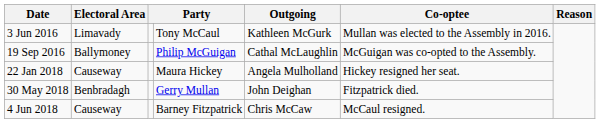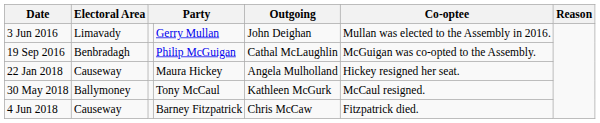3 Jun 2016 | column 4: Tony McCaul -> Gerry Mullan
3 Jun 2016 | Outgoing: Kathleen McGurk -> John Deighan
19 Sep 2016 | Electoral Area: Ballymoney -> Benbradagh
30 May 2018 | Electoral Area: Benbradagh -> Ballymoney
30 May 2018 | column 4: Gerry Mullan -> Tony McCaul
30 May 2018 | Outgoing: John Deighan -> Kathleen McGurk
30 May 2018 | Co-optee: Fitzpatrick died. -> McCaul resigned.
4 Jun 2018 | Co-optee: McCaul resigned. -> Fitzpatrick died.
